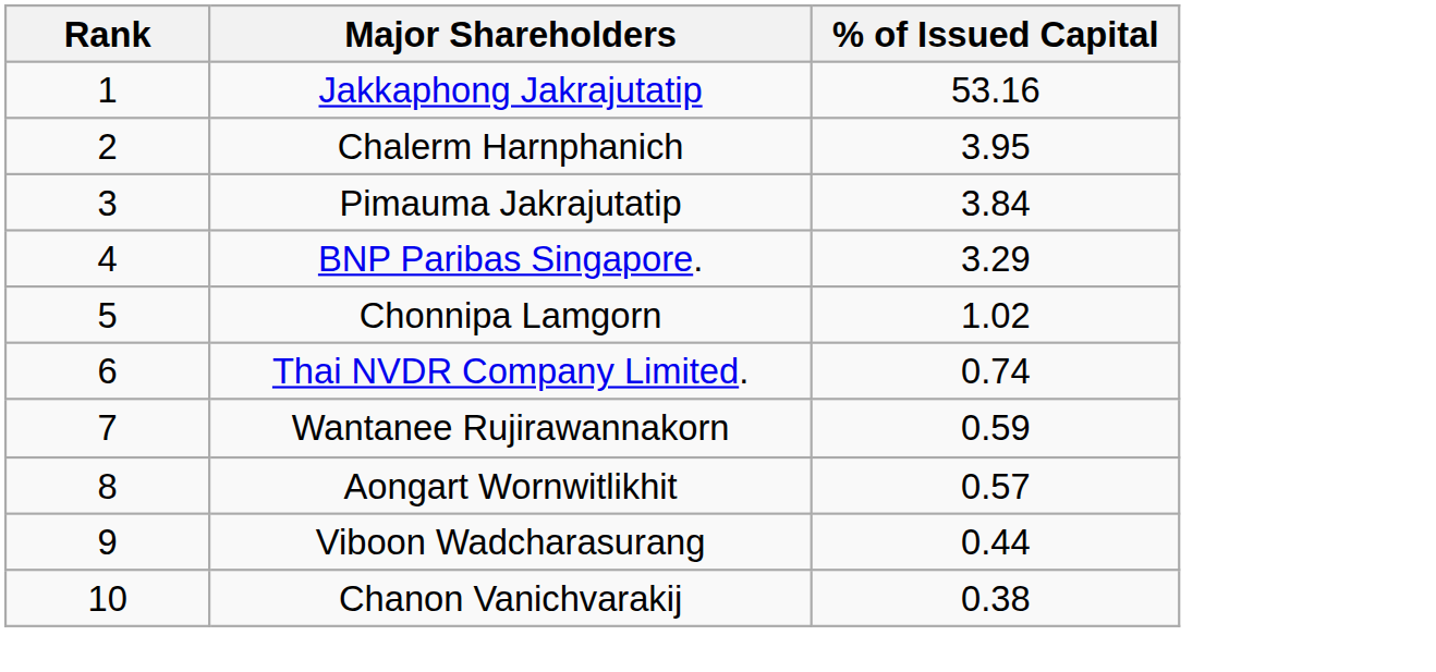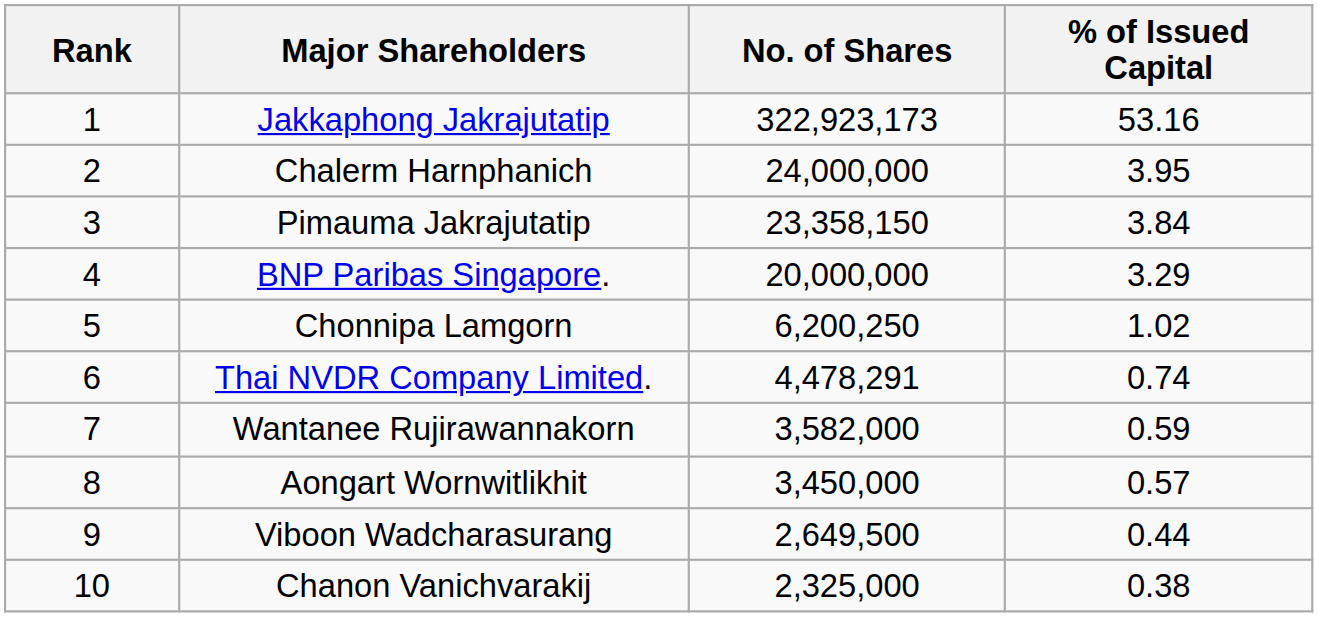+ column: No. of Shares | 322,923,173 | 24,000,000 | 23,358,150 | 20,000,000 | 6,200,250 | 4,478,291 | 3,582,000 | 3,450,000 | 2,649,500 | 2,325,000
